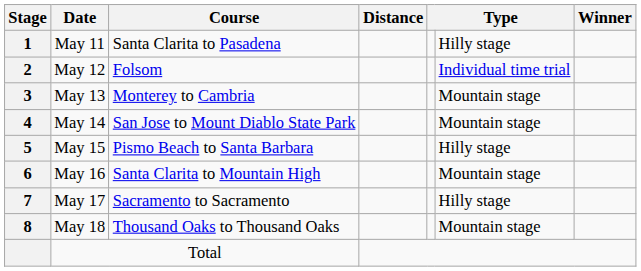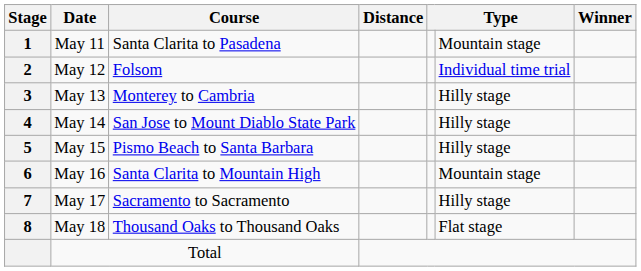May 11 | column 6: Hilly stage -> Mountain stage
May 13 | column 6: Mountain stage -> Hilly stage
May 14 | column 6: Mountain stage -> Hilly stage
May 18 | column 6: Mountain stage -> Flat stage
